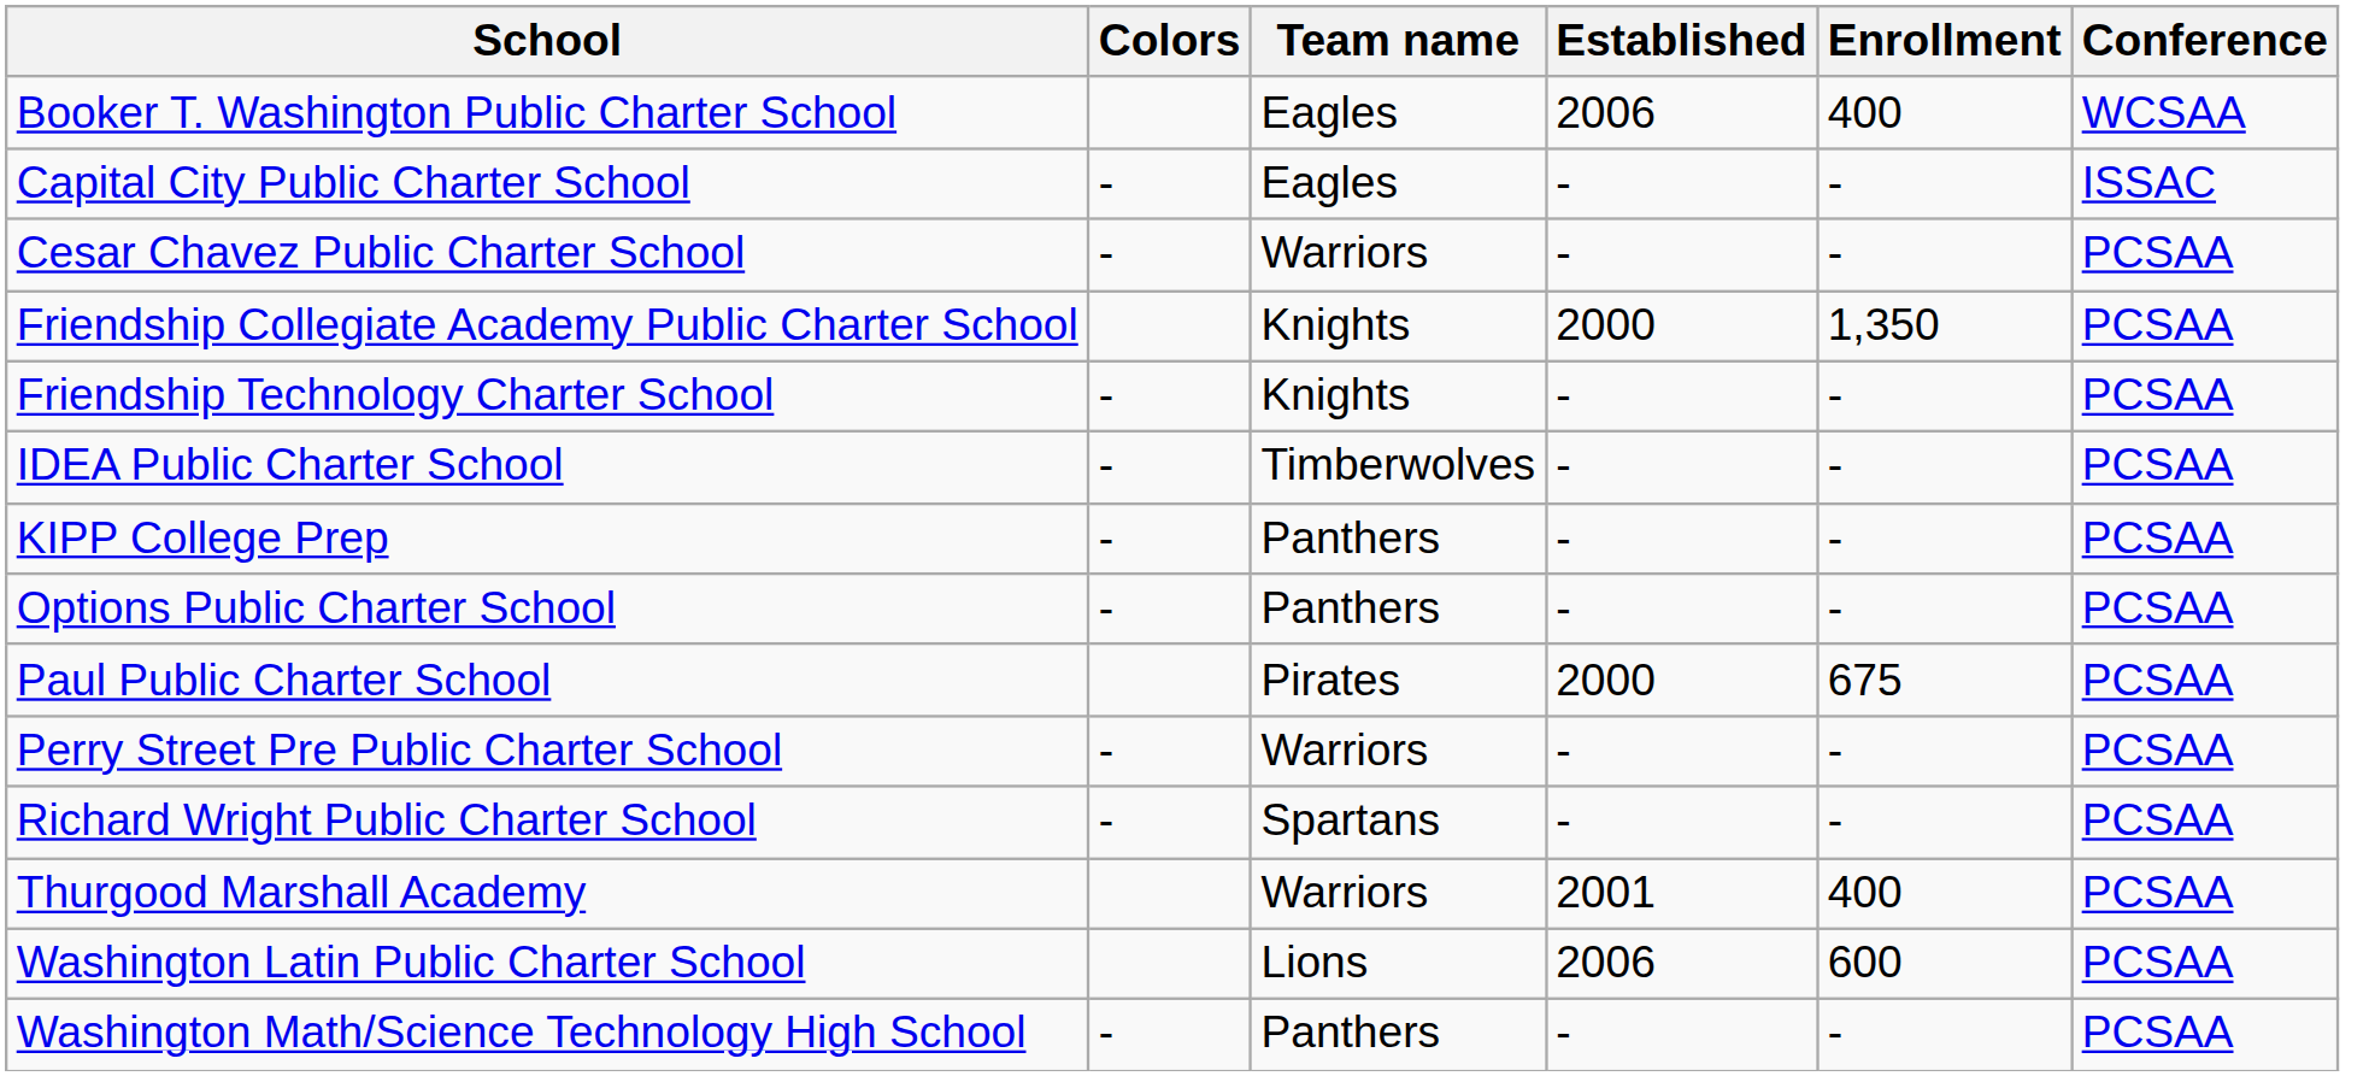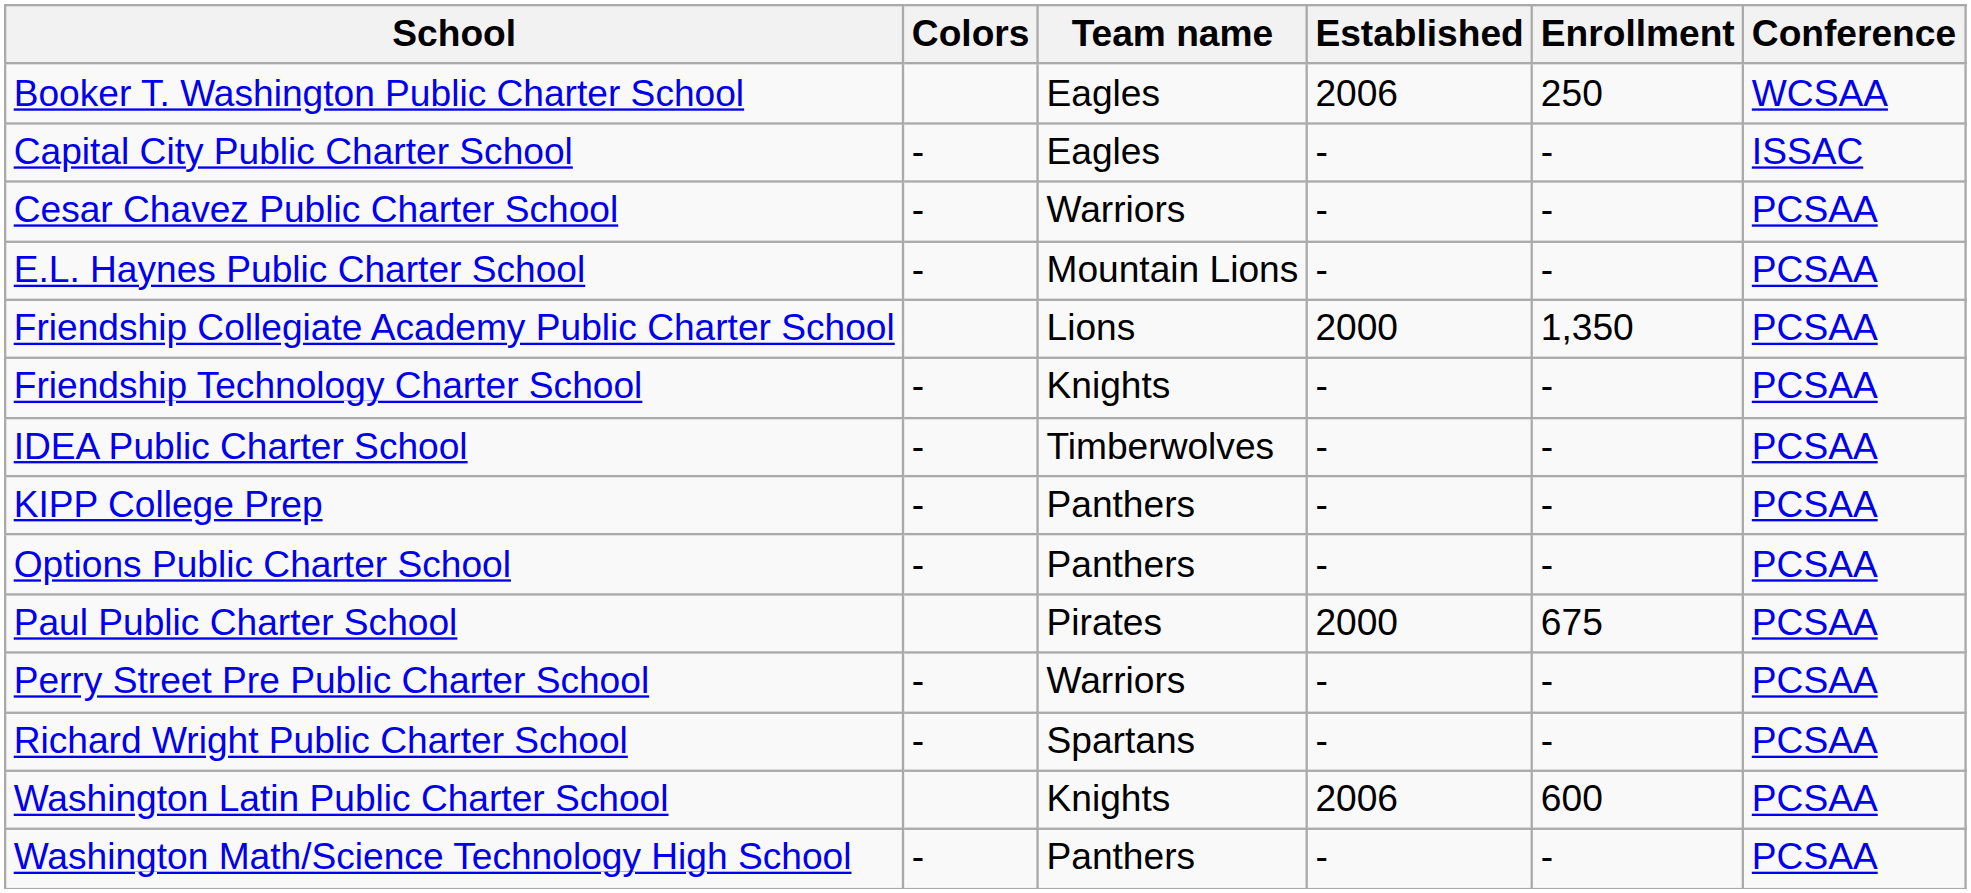Booker T. Washington Public Charter School | Enrollment: 400 -> 250
+ row: E.L. Haynes Public Charter School | - | Mountain Lions | - | - | PCSAA
Friendship Collegiate Academy Public Charter School | Team name: Knights -> Lions
- row: Thurgood Marshall Academy | Warriors | 2001 | 400 | PCSAA
Washington Latin Public Charter School | Team name: Lions -> Knights
